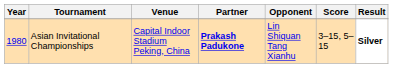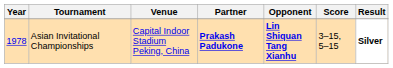Asian Invitational Championships | Year: 1980 -> 1978
Asian Invitational Championships | Opponent: normal -> bold
